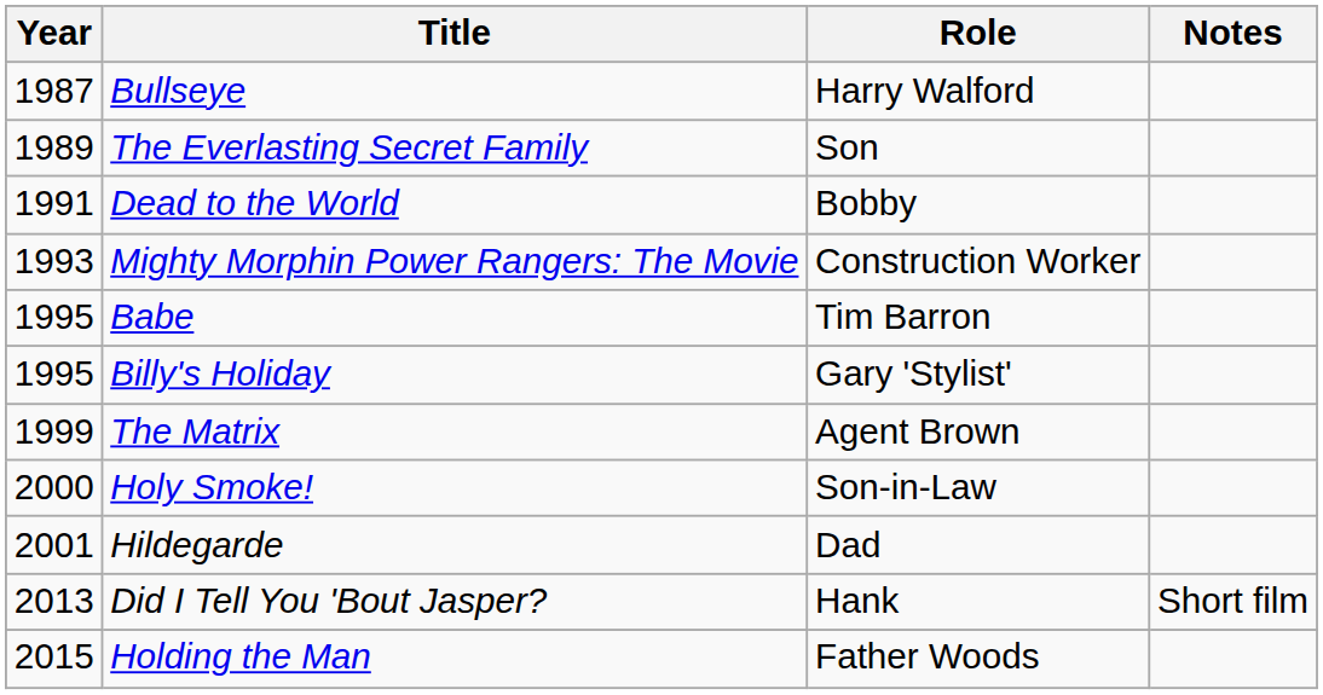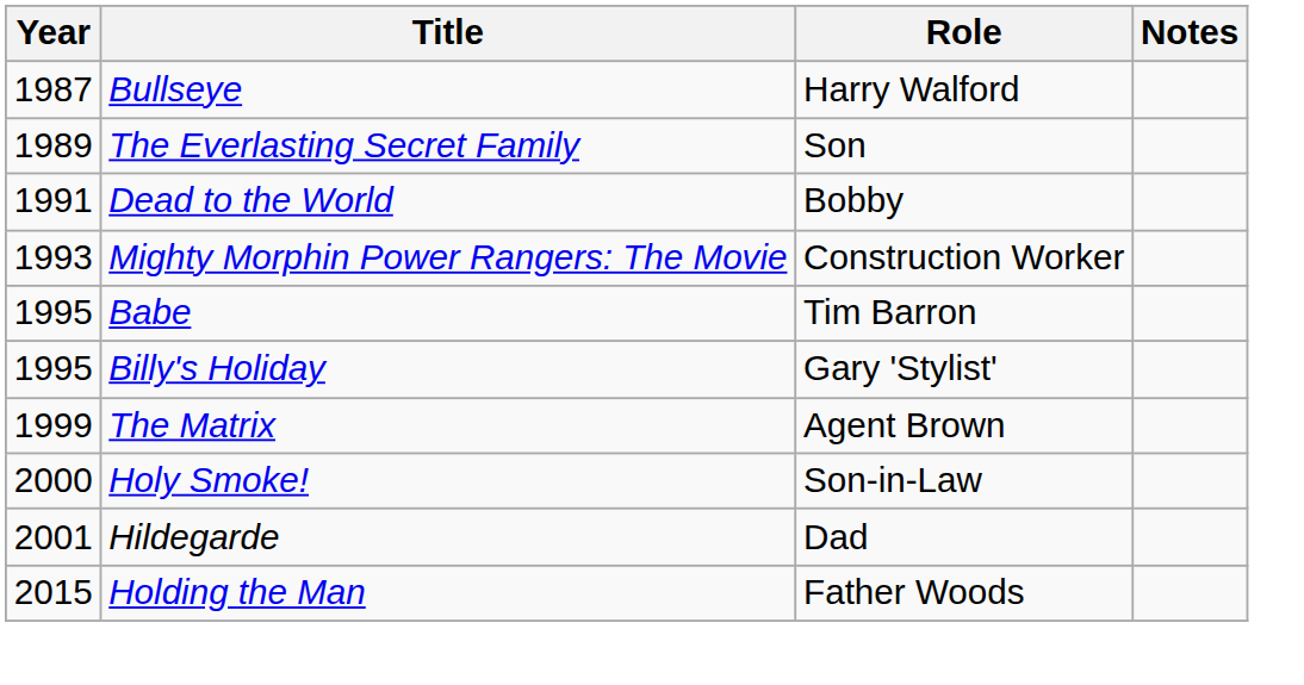- row: 2013 | Did I Tell You 'Bout Jasper? | Hank | Short film
